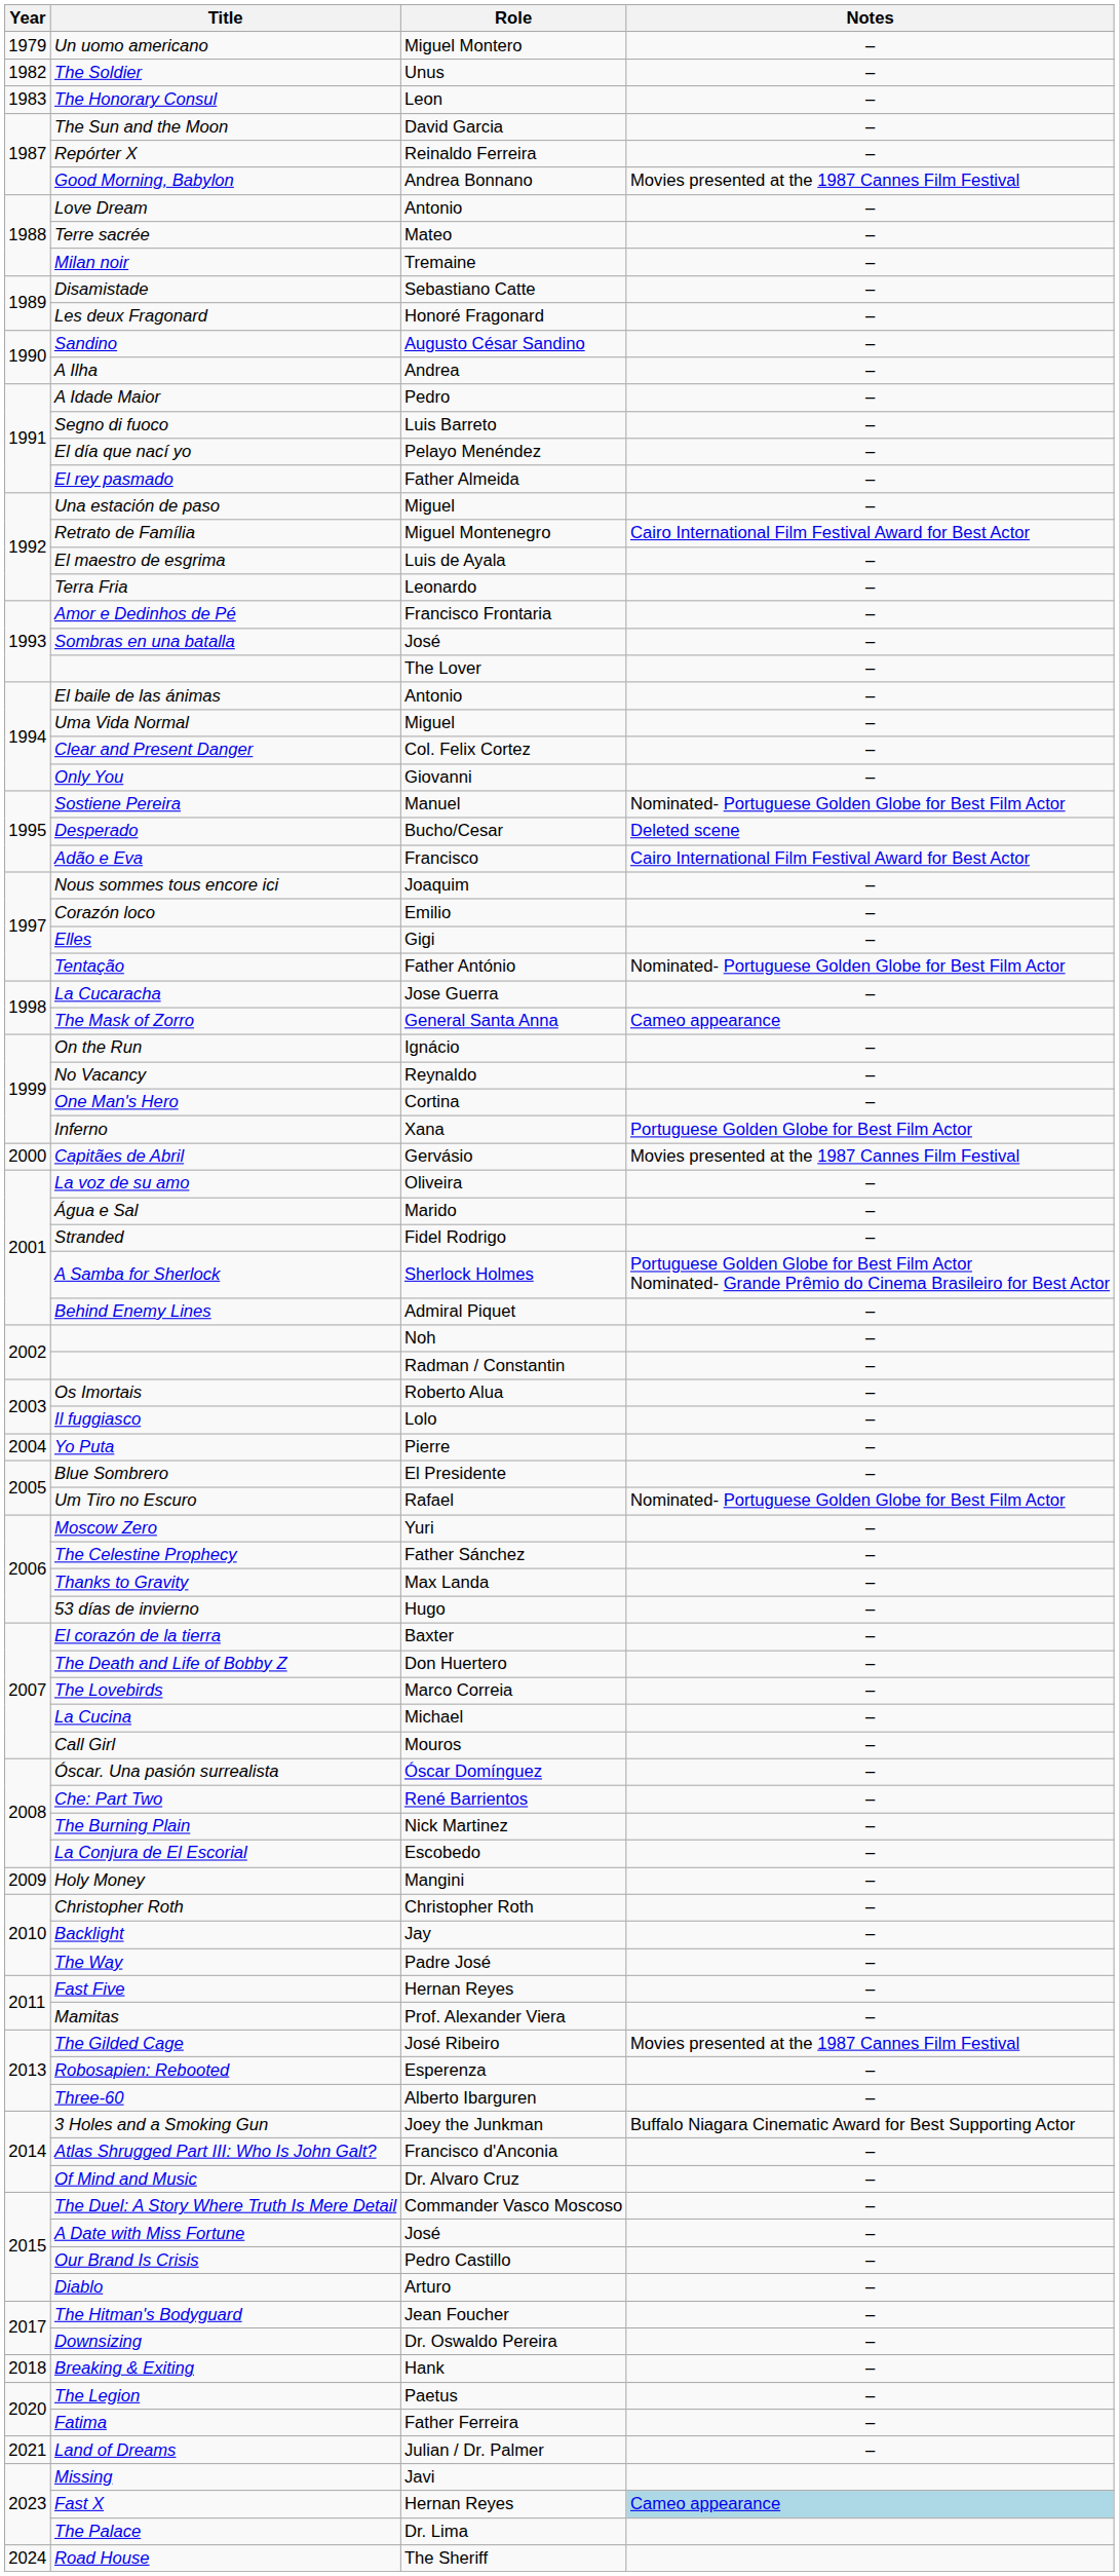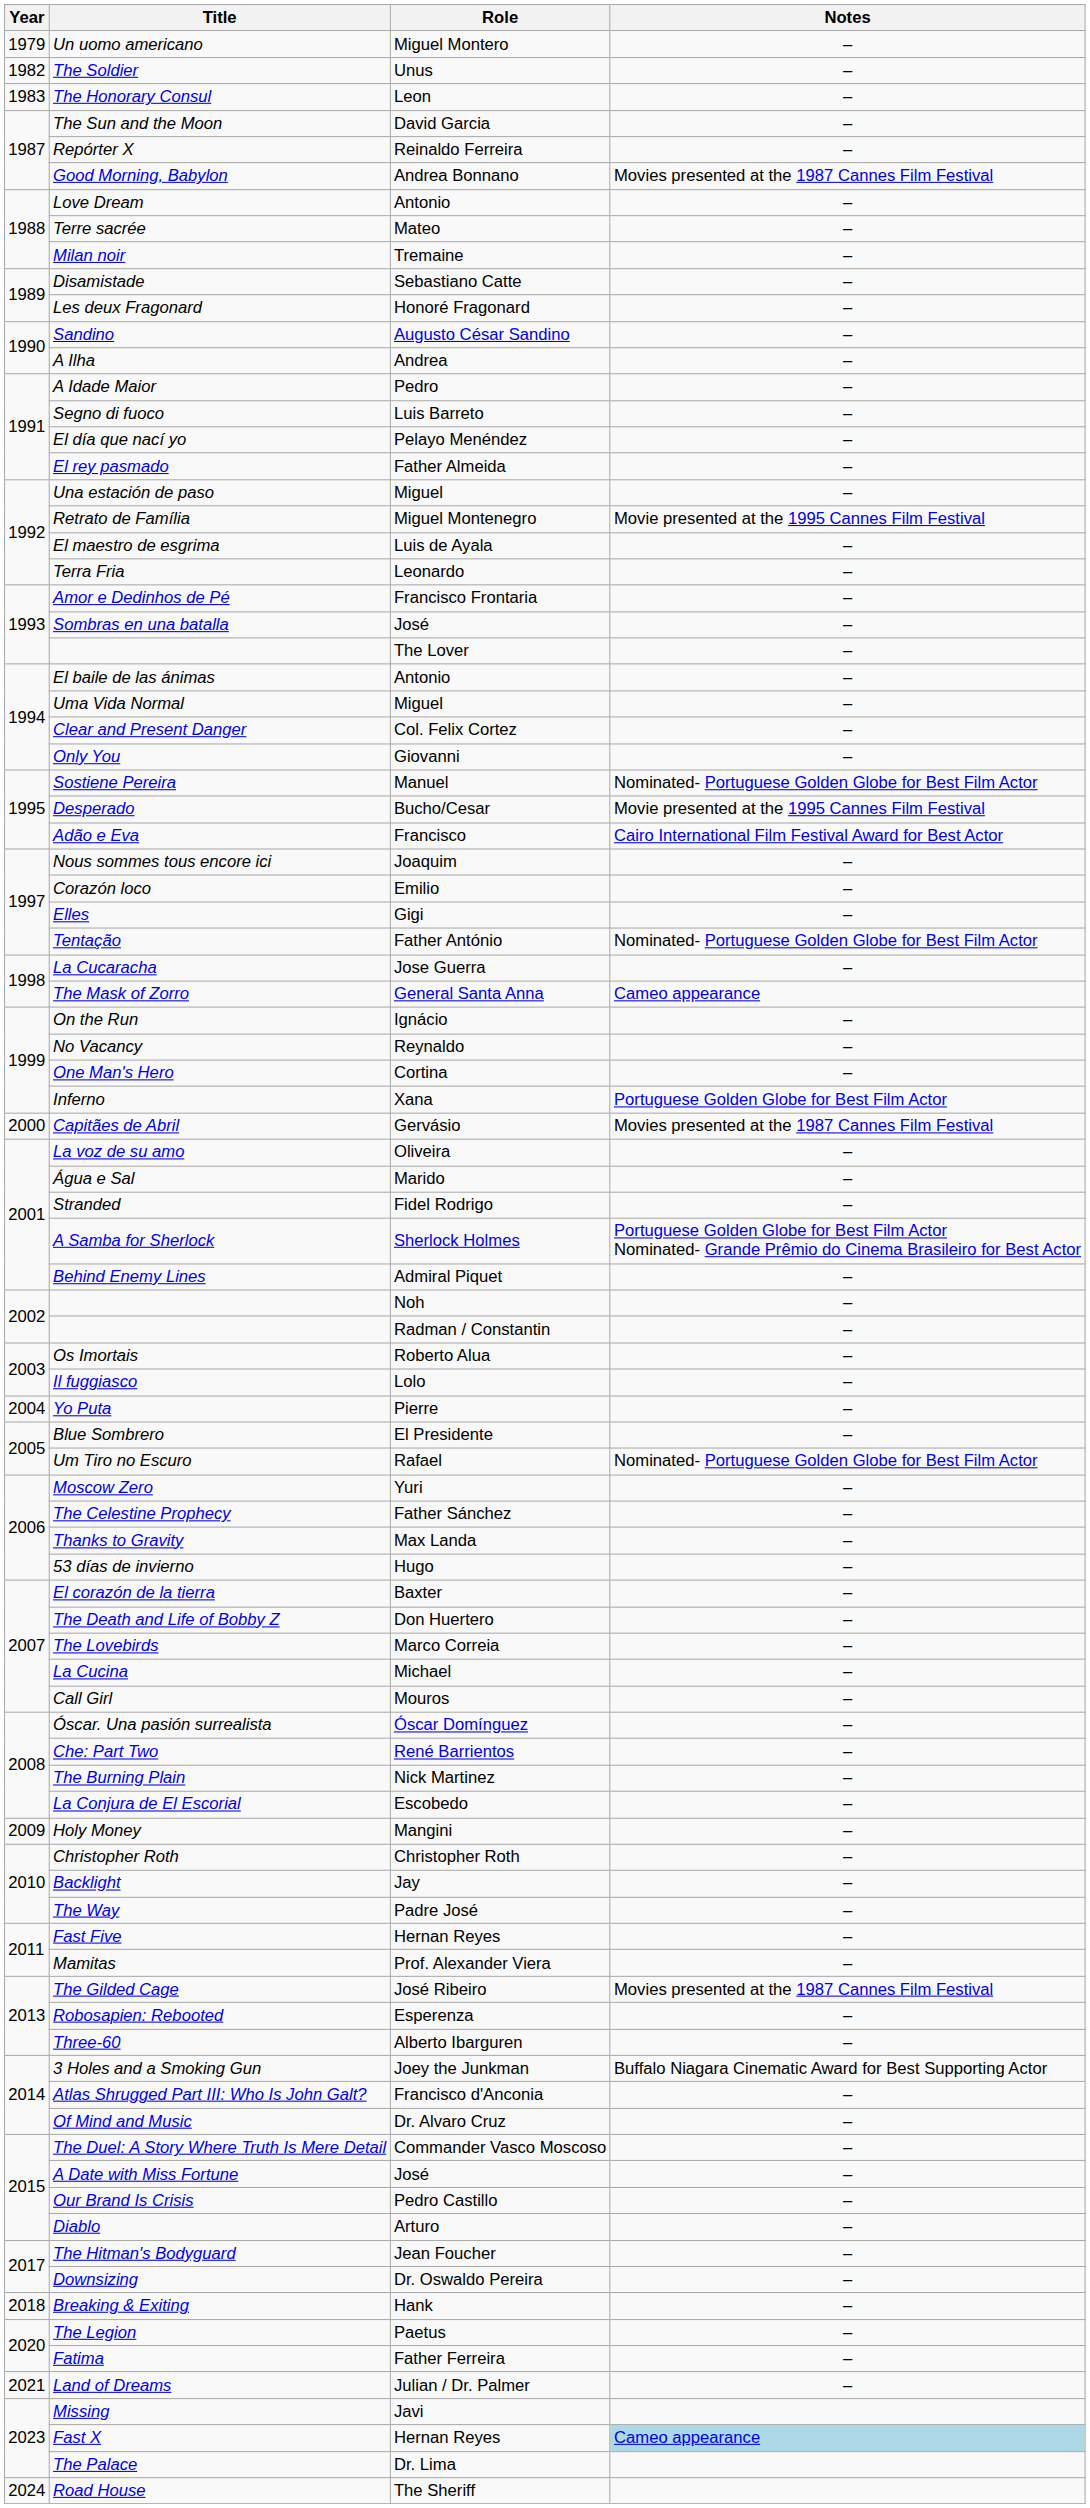Retrato de Família | Notes: Cairo International Film Festival Award for Best Actor -> Movie presented at the 1995 Cannes Film Festival
Desperado | Notes: Deleted scene -> Movie presented at the 1995 Cannes Film Festival
